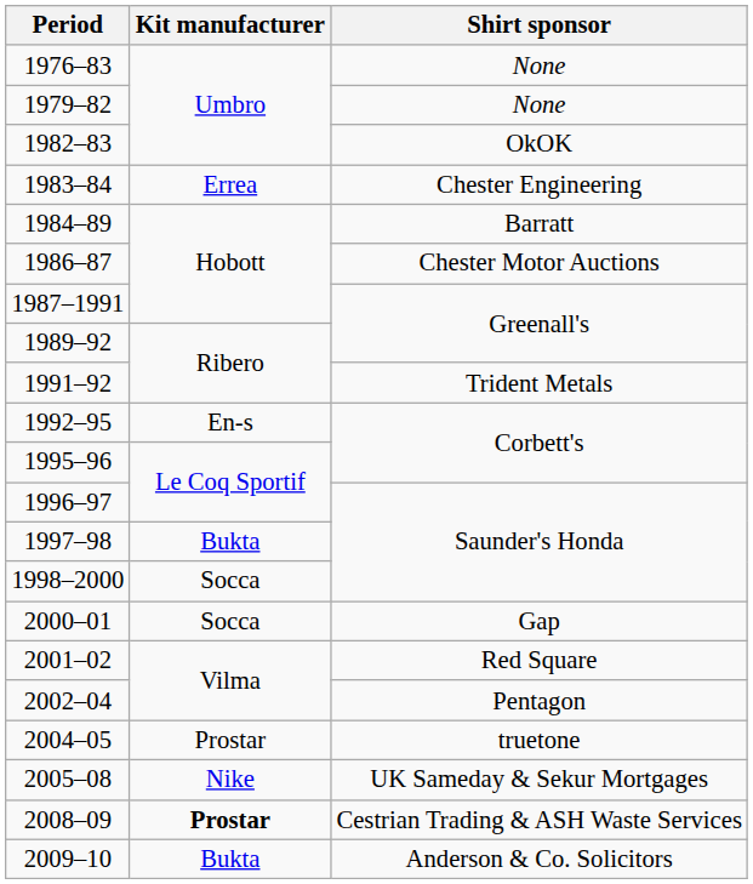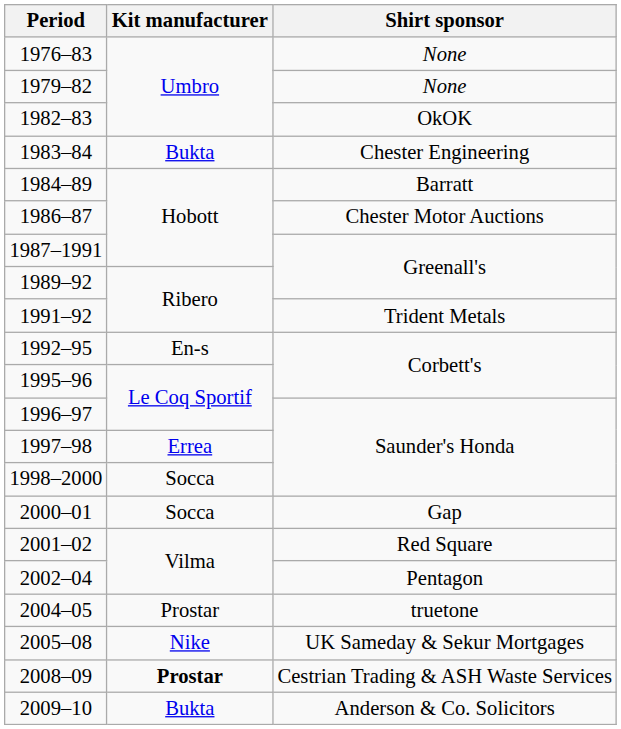1983–84 | Kit manufacturer: Errea -> Bukta
1997–98 | Kit manufacturer: Bukta -> Errea
